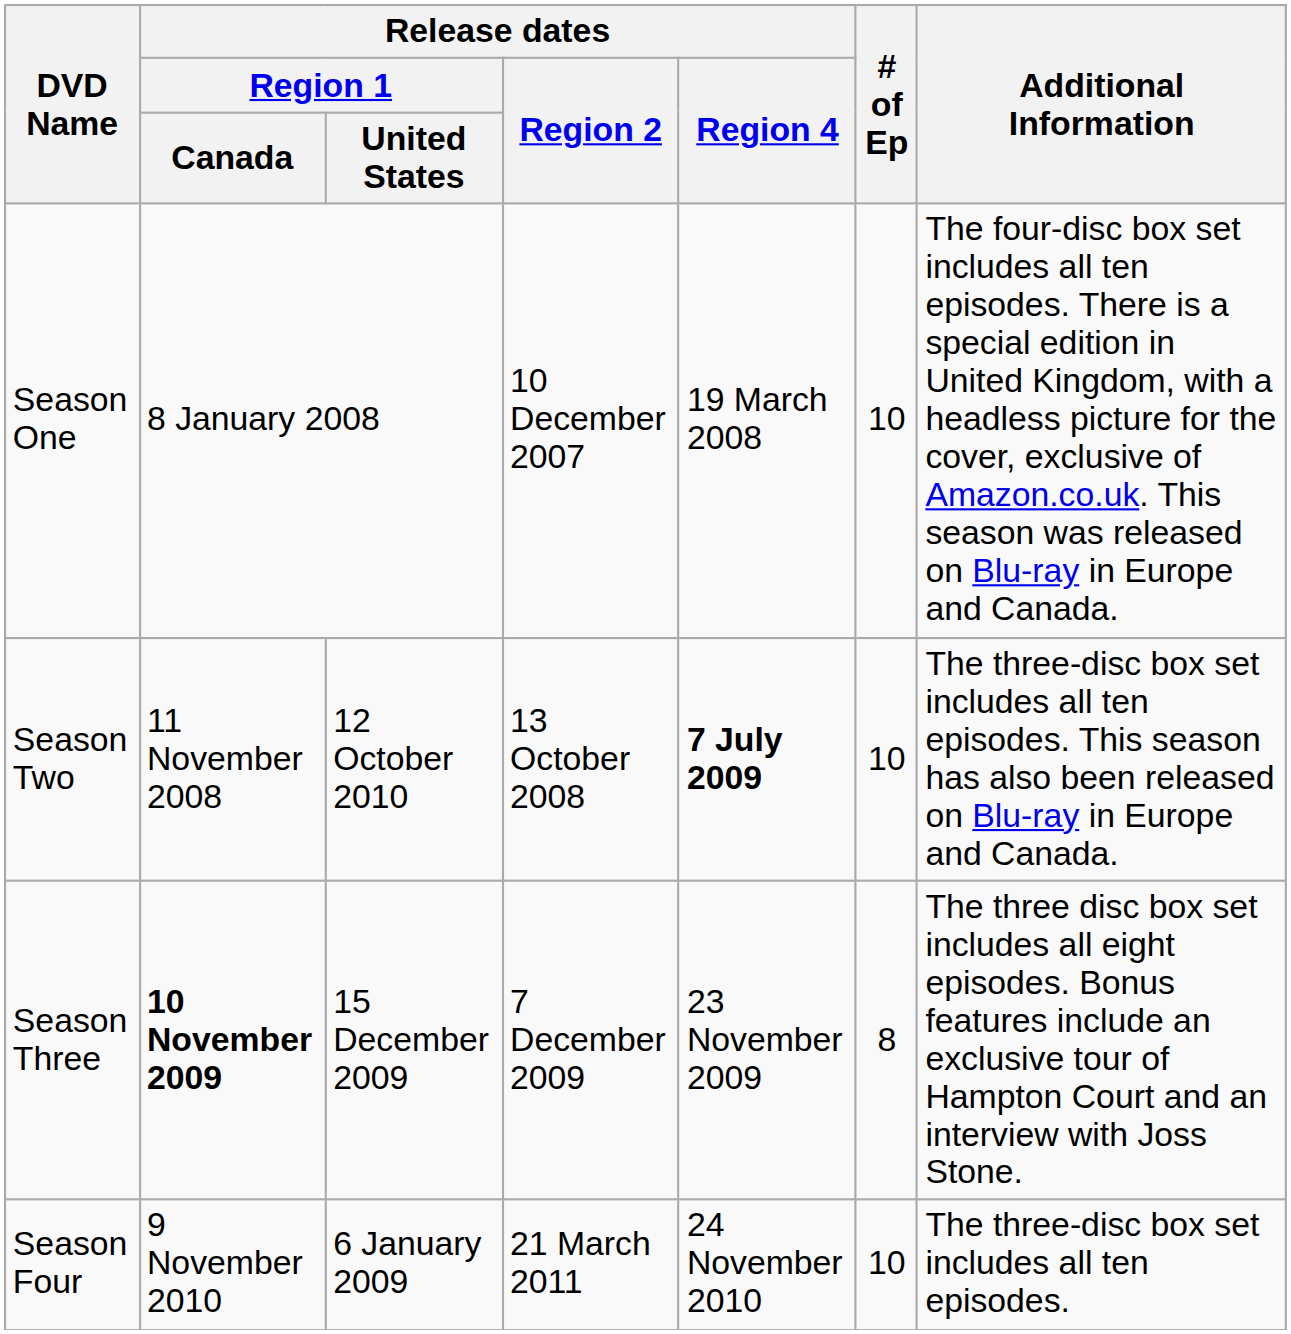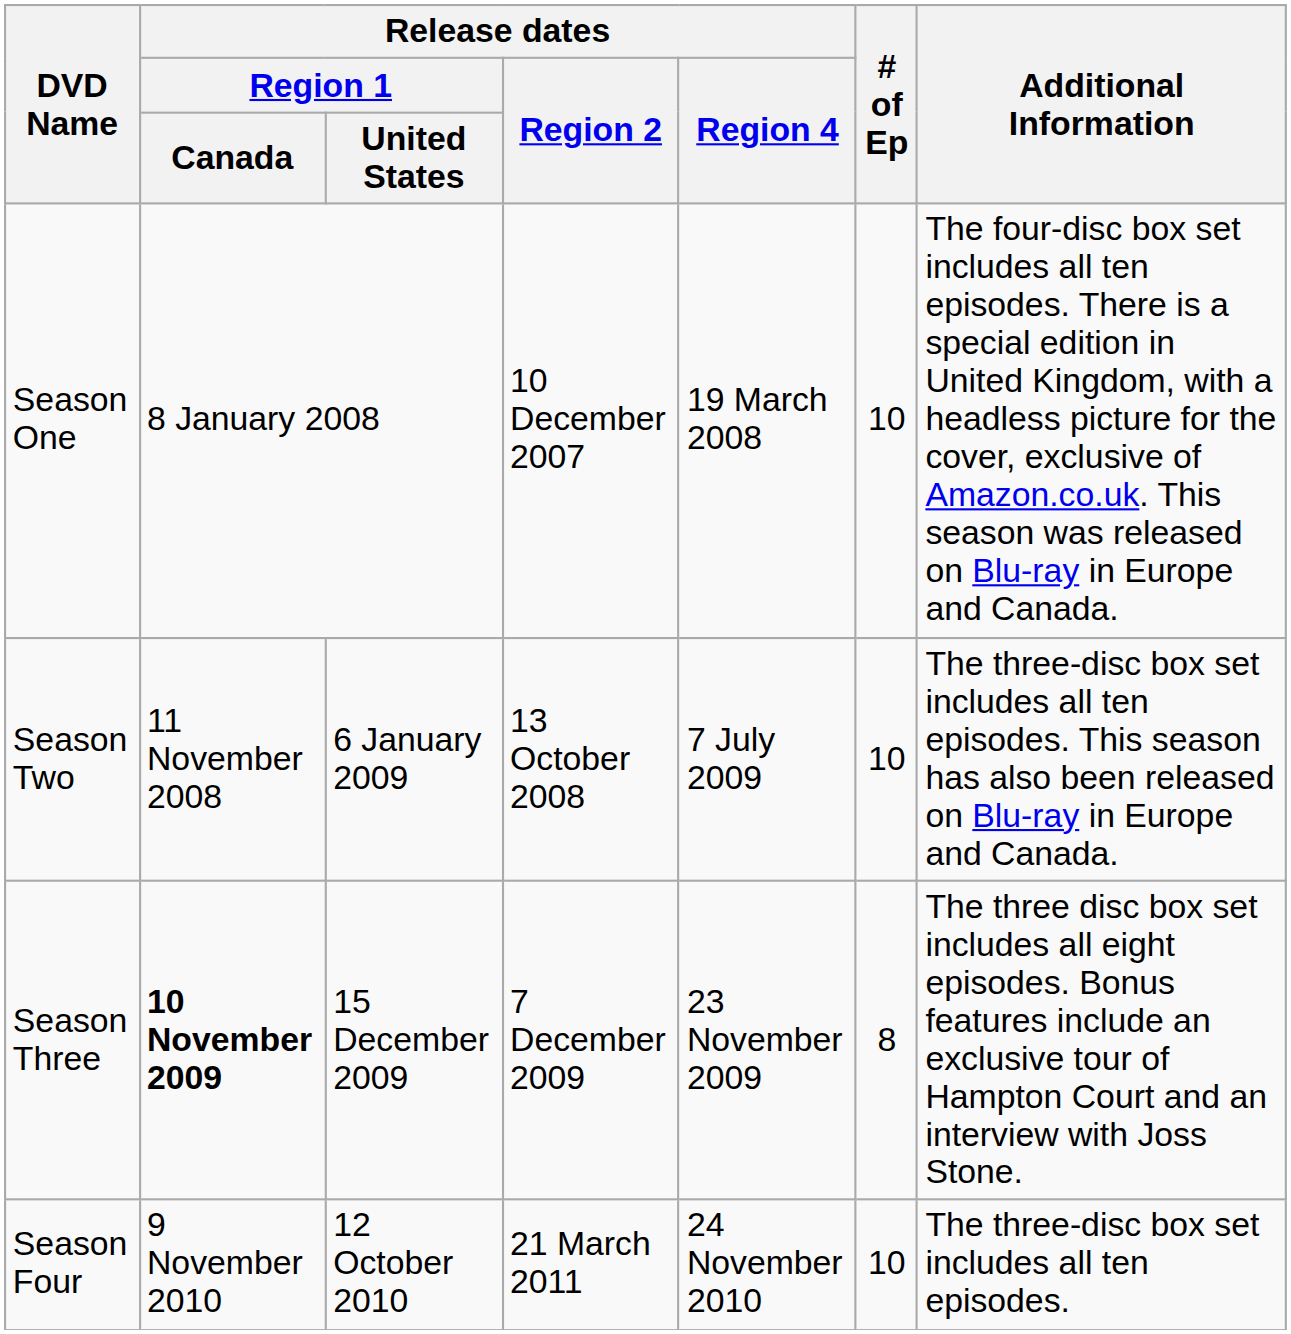Season Two | Release dates / Region 1 / United States: 12 October 2010 -> 6 January 2009
Season Two | Release dates / Region 4: bold -> normal
Season Four | Release dates / Region 1 / United States: 6 January 2009 -> 12 October 2010
